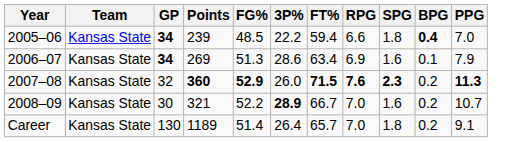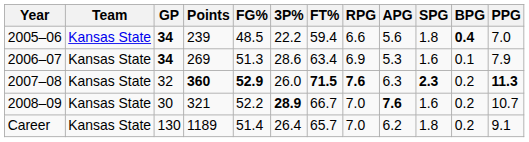+ column: APG | 5.6 | 5.3 | 6.3 | 7.6 | 6.2
